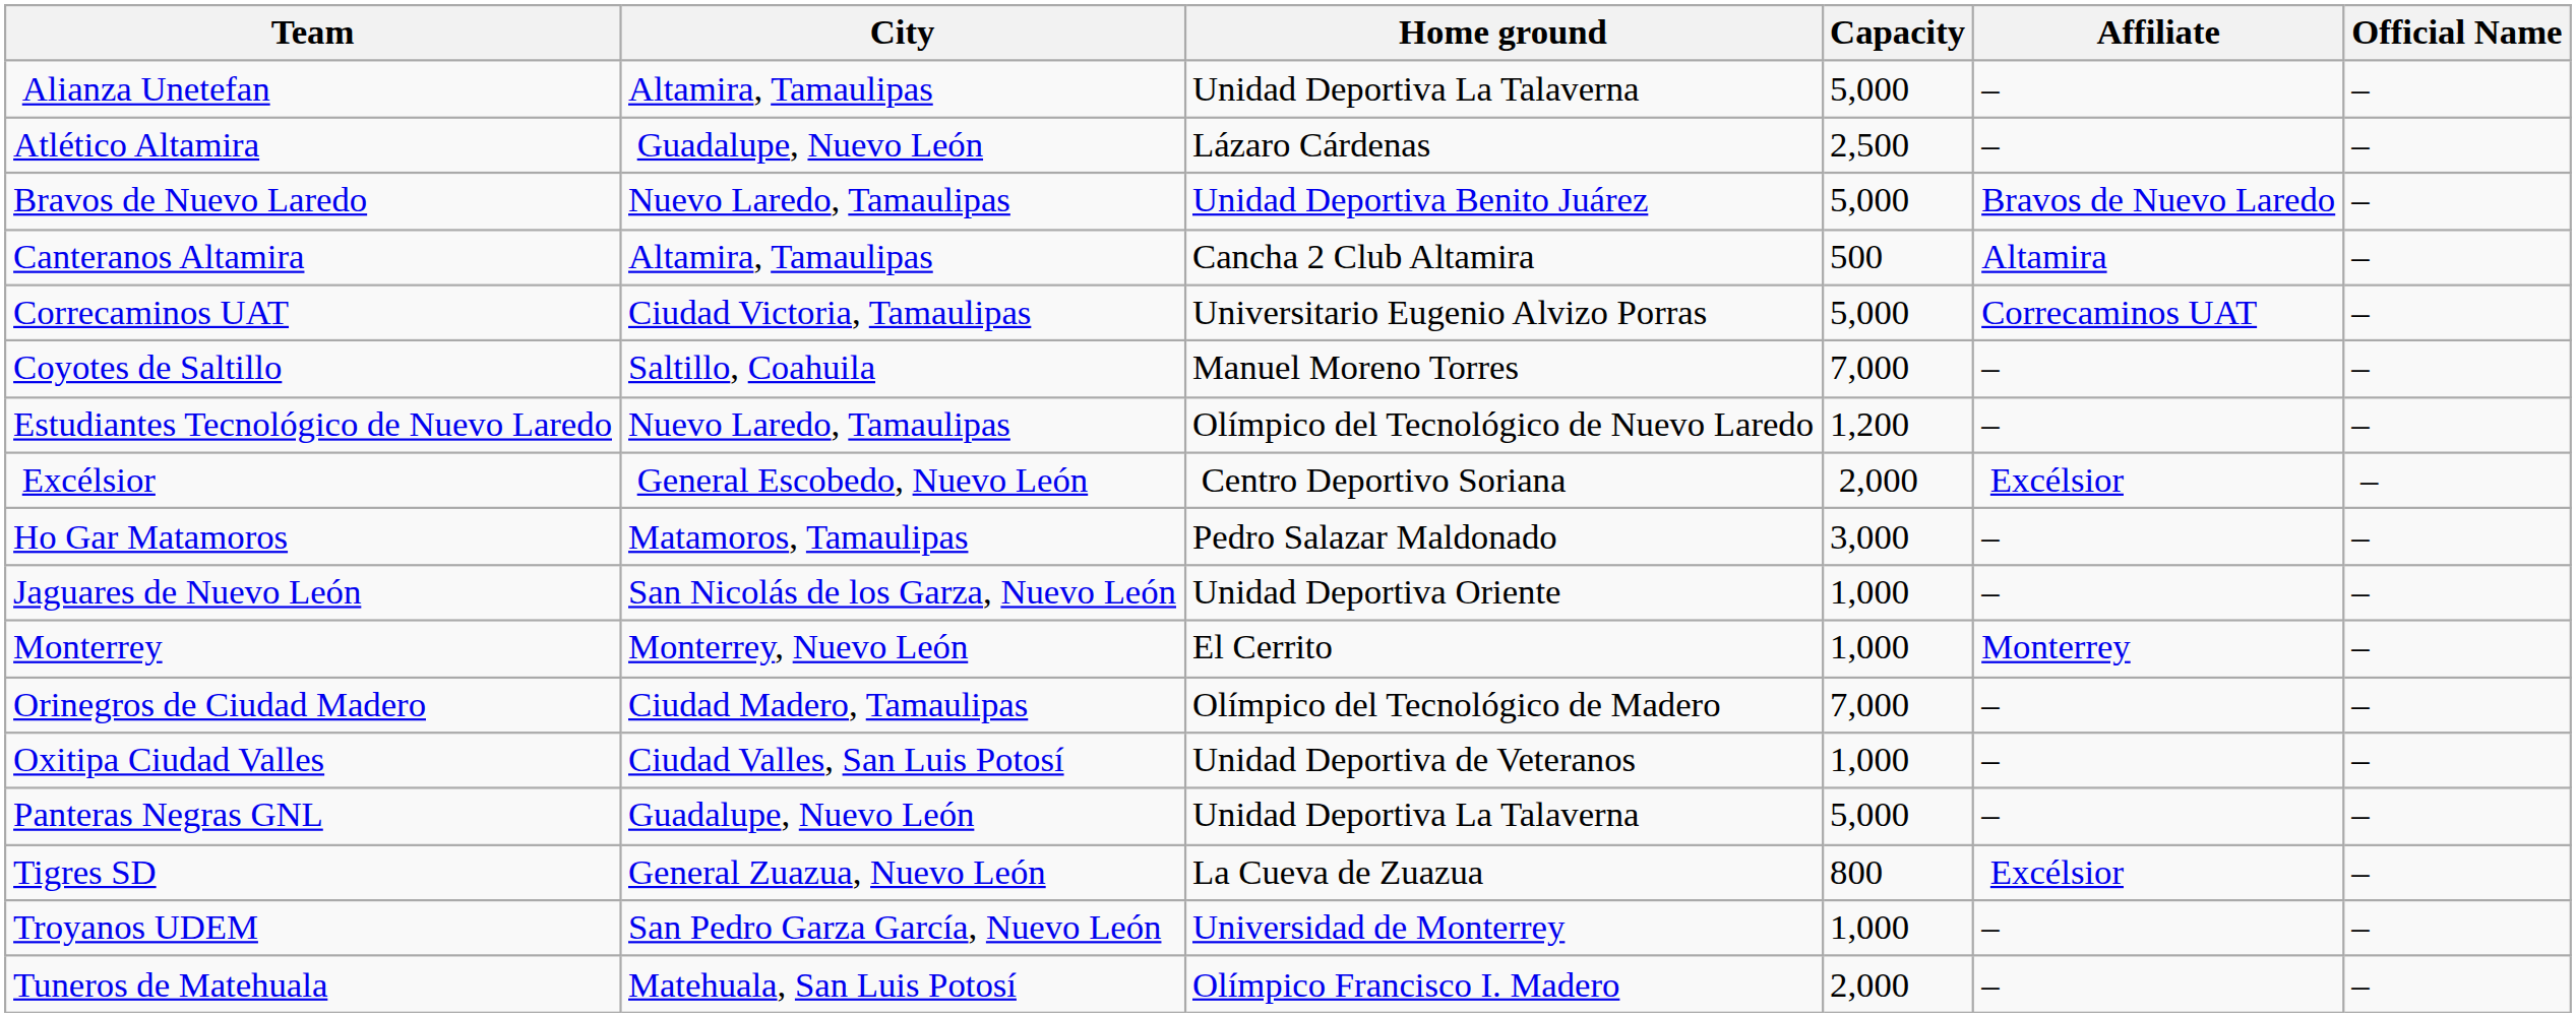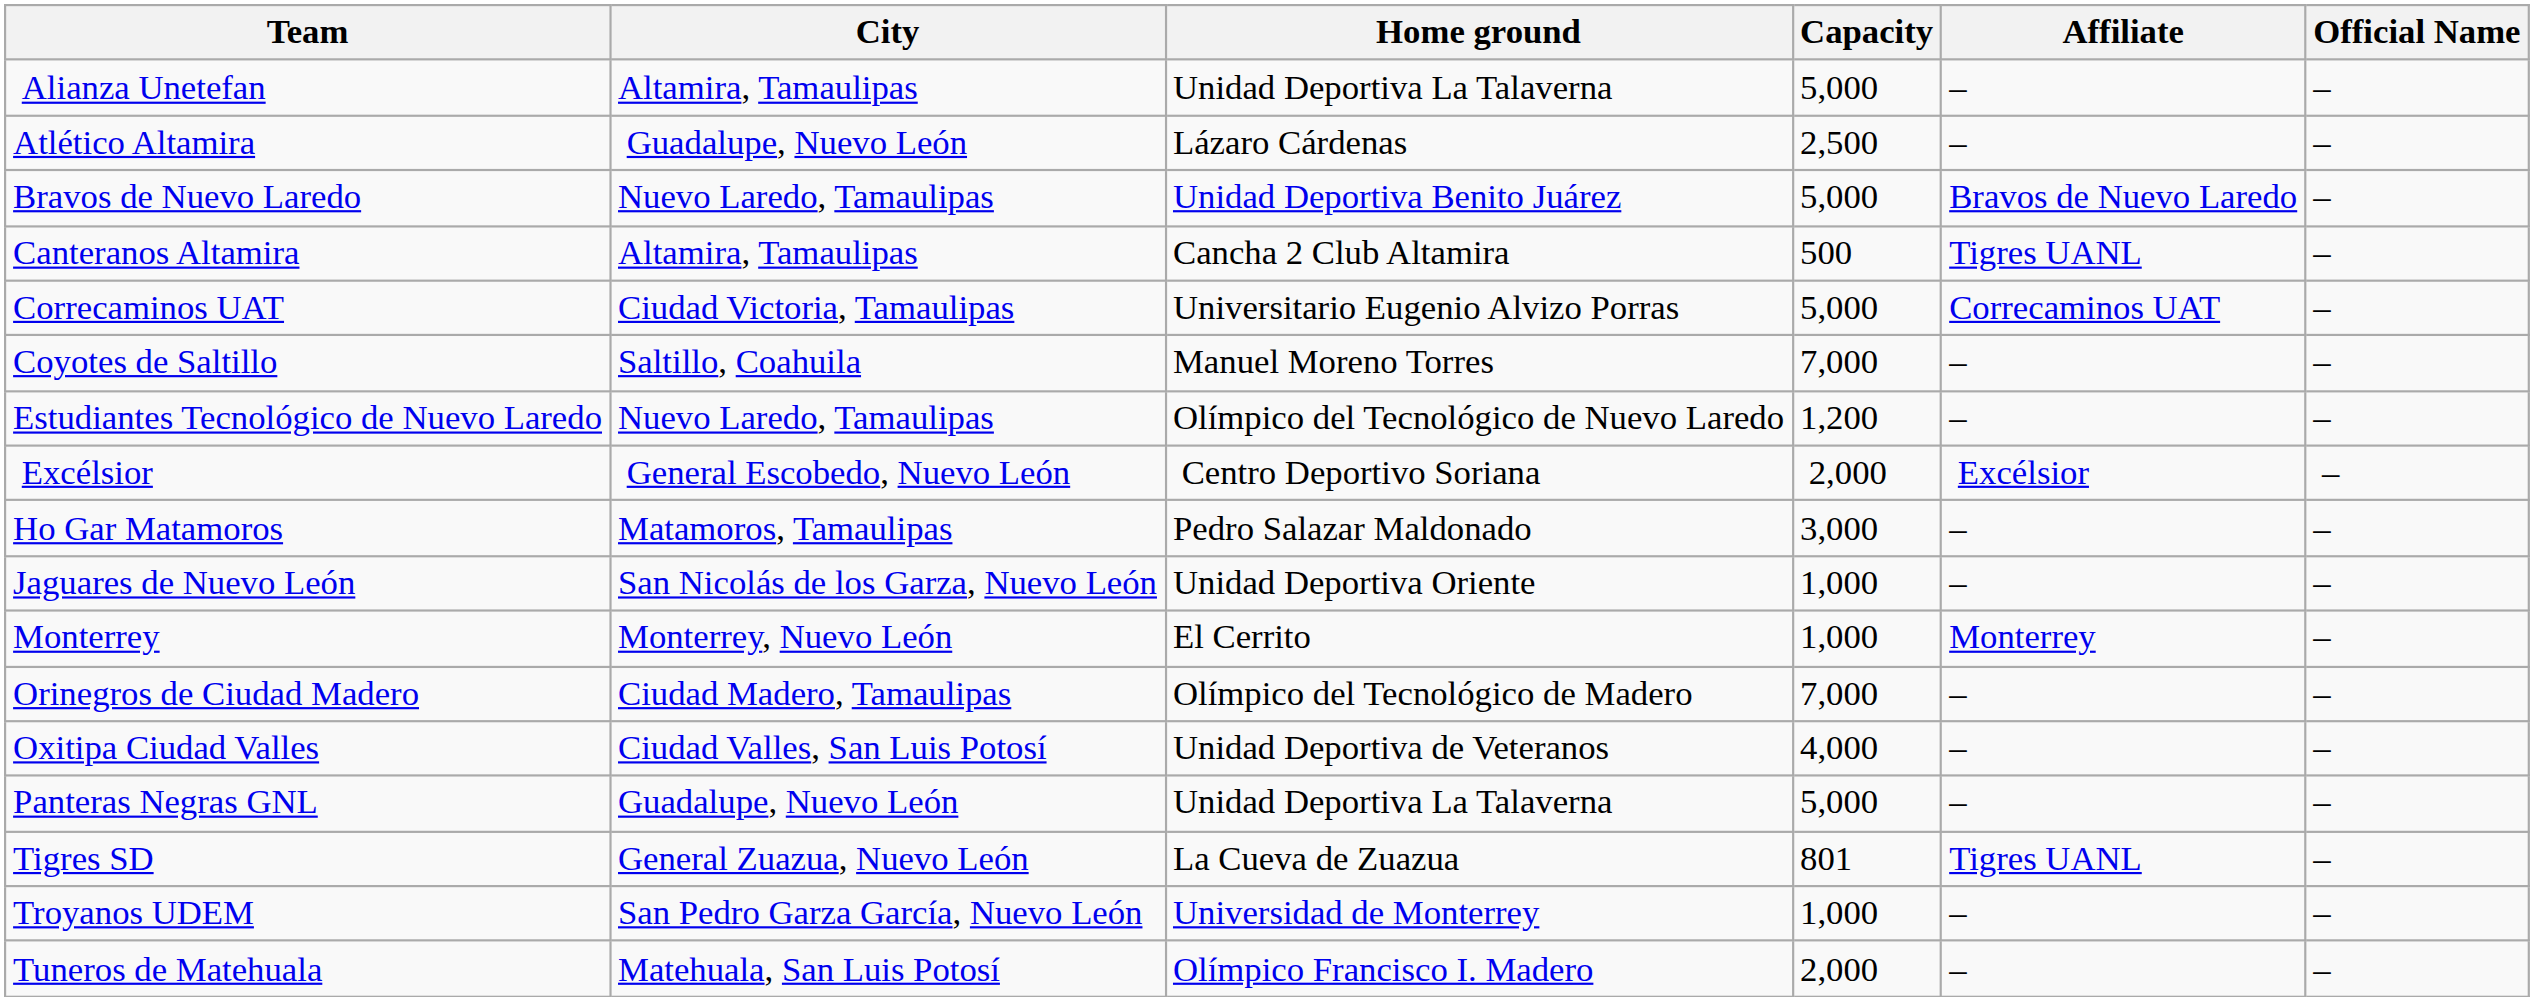Canteranos Altamira | Affiliate: Altamira -> Tigres UANL
Oxitipa Ciudad Valles | Capacity: 1,000 -> 4,000
Tigres SD | Capacity: 800 -> 801
Tigres SD | Affiliate: Excélsior -> Tigres UANL
